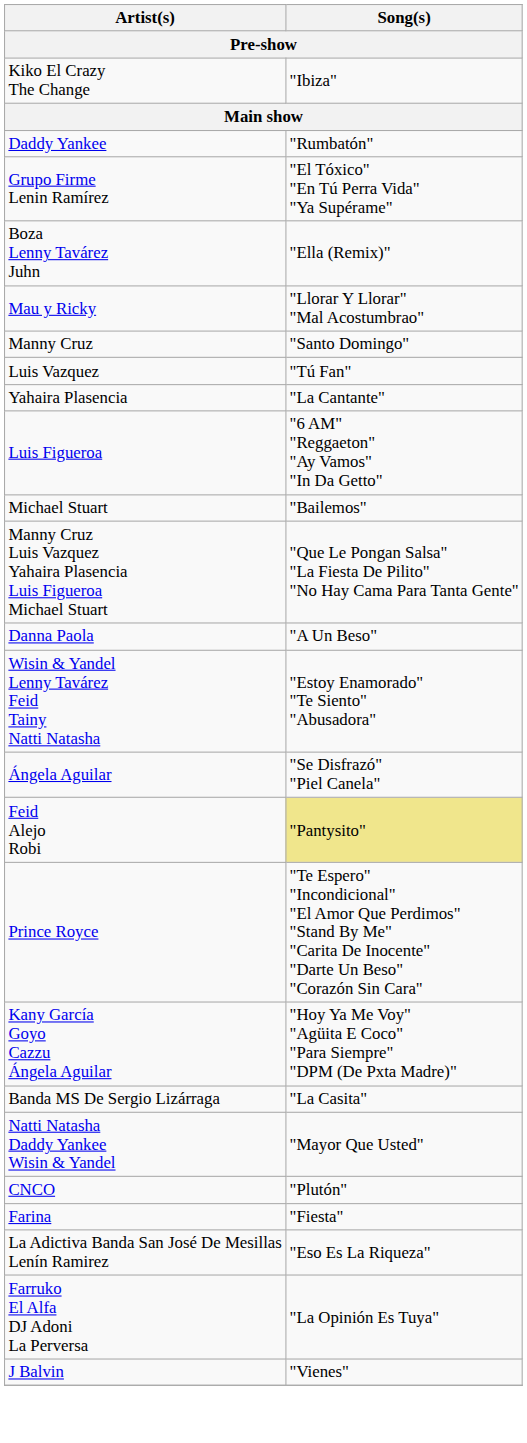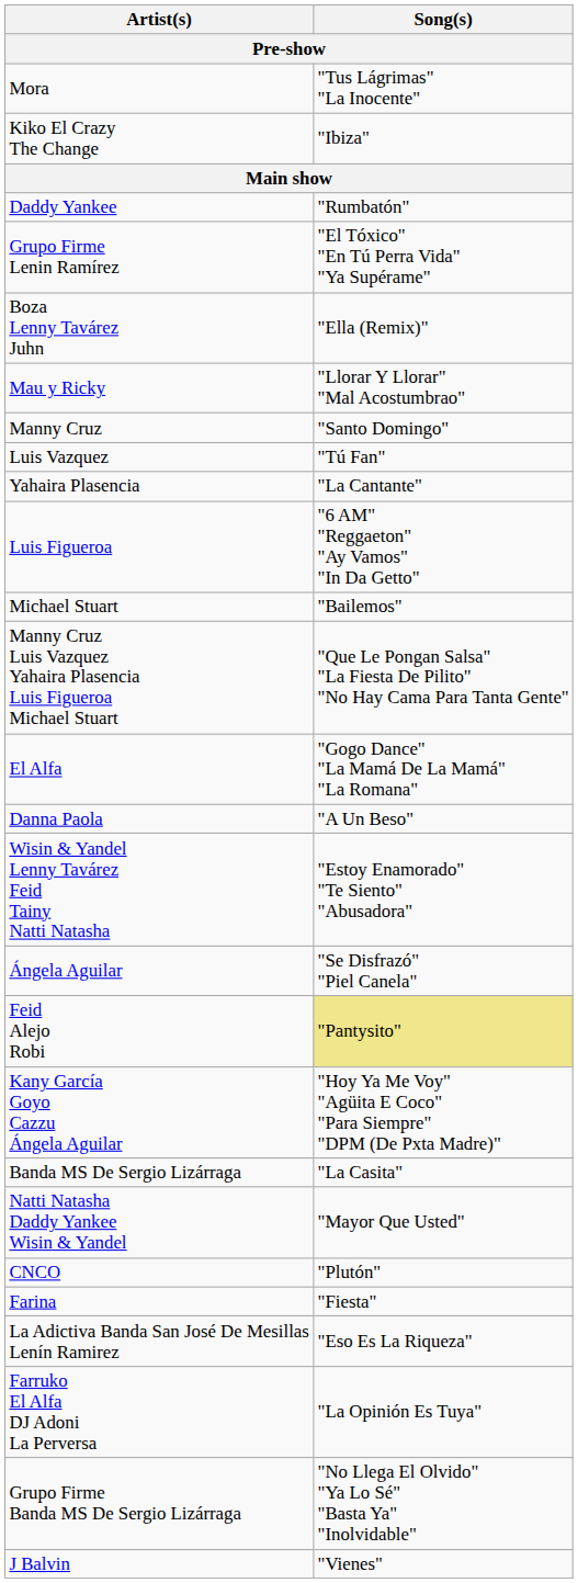+ row: Mora | "Tus Lágrimas" "La Inocente"
+ row: El Alfa | "Gogo Dance" "La Mamá De La Mamá" "La Romana"
- row: Prince Royce | "Te Espero" "Incondicional" "El Amor Que Perdimos" "Stand By Me" "Carita De Inocente" "Darte Un Beso" "Corazón Sin Cara"
+ row: Grupo Firme Banda MS De Sergio Lizárraga | "No Llega El Olvido" "Ya Lo Sé" "Basta Ya" "Inolvidable"
